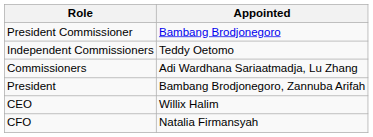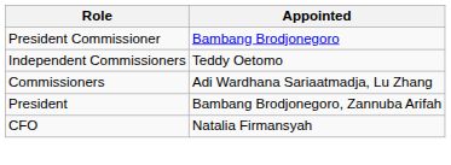- row: CEO | Willix Halim
